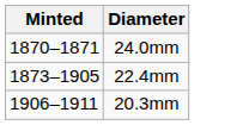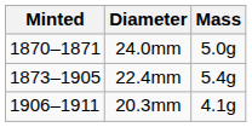+ column: Mass | 5.0g | 5.4g | 4.1g
